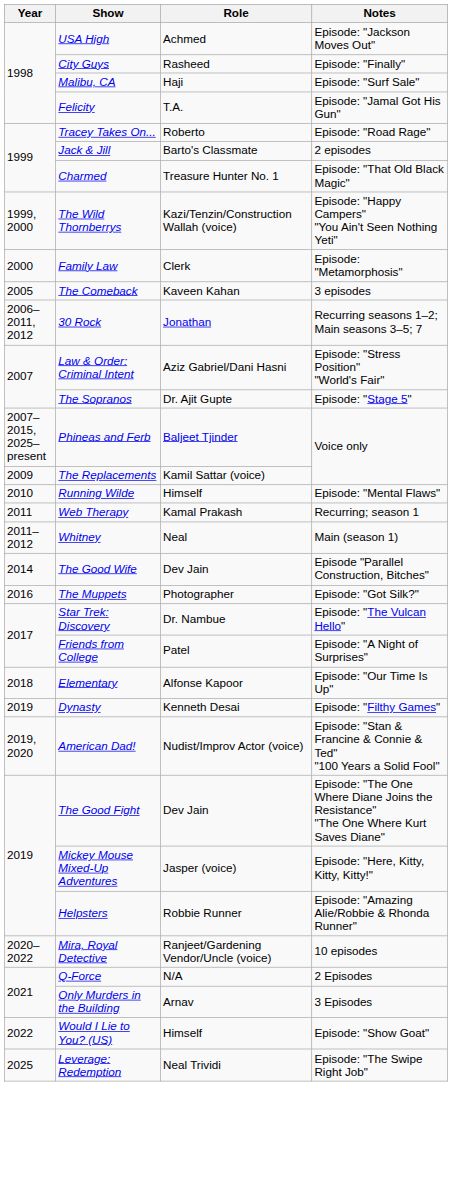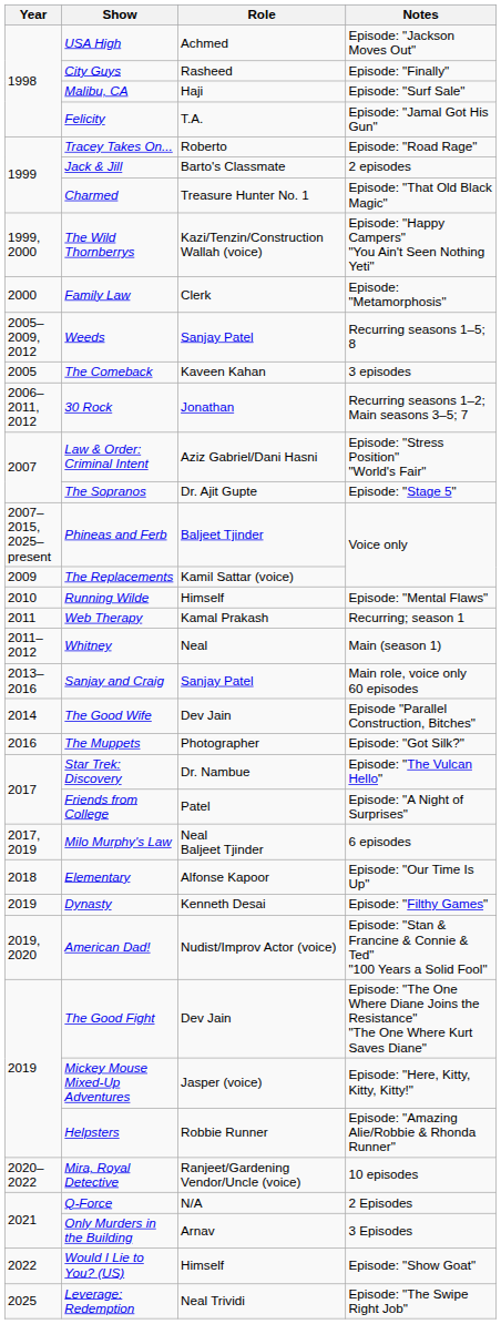+ row: 2005–2009, 2012 | Weeds | Sanjay Patel | Recurring seasons 1–5; 8
+ row: 2013–2016 | Sanjay and Craig | Sanjay Patel | Main role, voice only 60 episodes
+ row: 2017, 2019 | Milo Murphy's Law | Neal Baljeet Tjinder | 6 episodes
